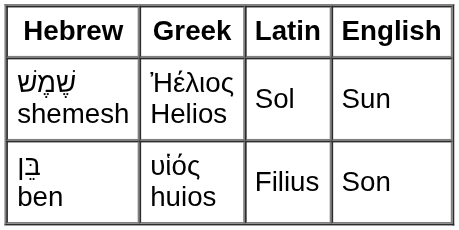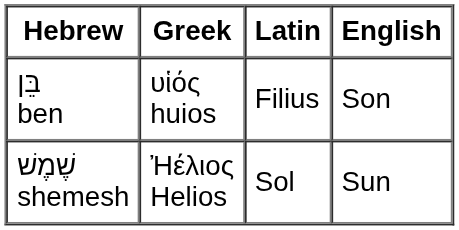rows swapped: שֶׁמֶשׁ shemesh <-> בֵּן ben
